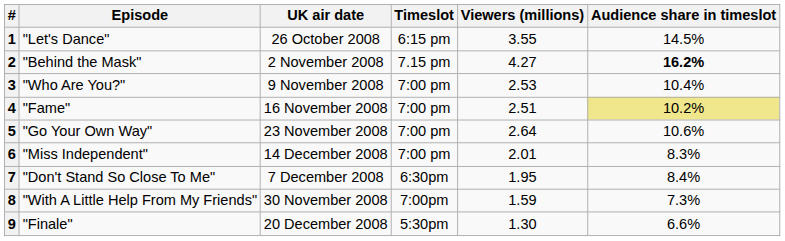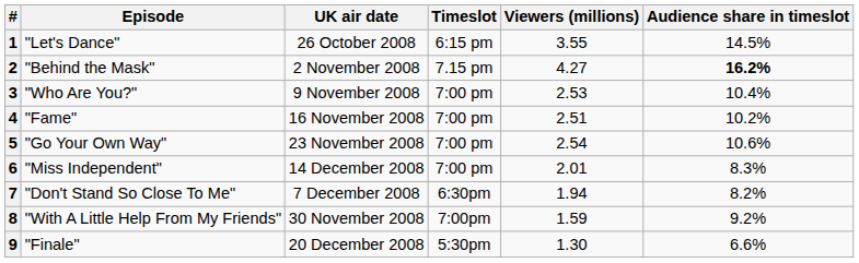4 | Audience share in timeslot: khaki background -> no background
5 | Viewers (millions): 2.64 -> 2.54
7 | Viewers (millions): 1.95 -> 1.94
7 | Audience share in timeslot: 8.4% -> 8.2%
8 | Audience share in timeslot: 7.3% -> 9.2%
